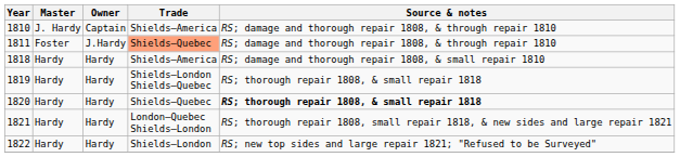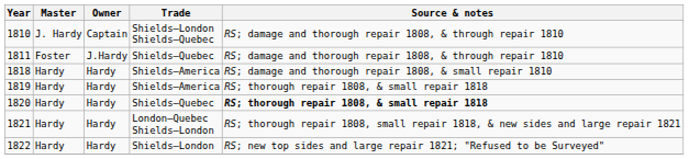1810 | Trade: Shields–America -> Shields–London Shields–Quebec
1811 | Trade: lightsalmon background -> no background
1819 | Trade: Shields–London Shields–Quebec -> Shields–America
